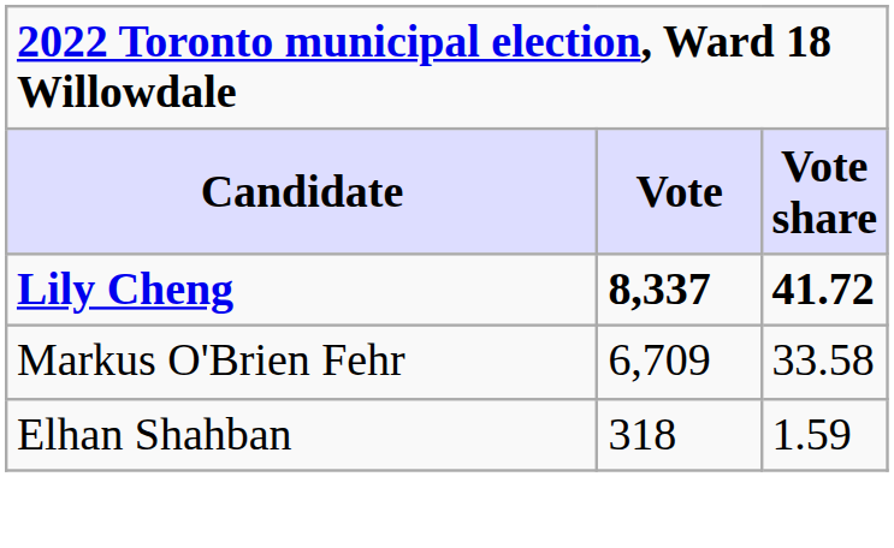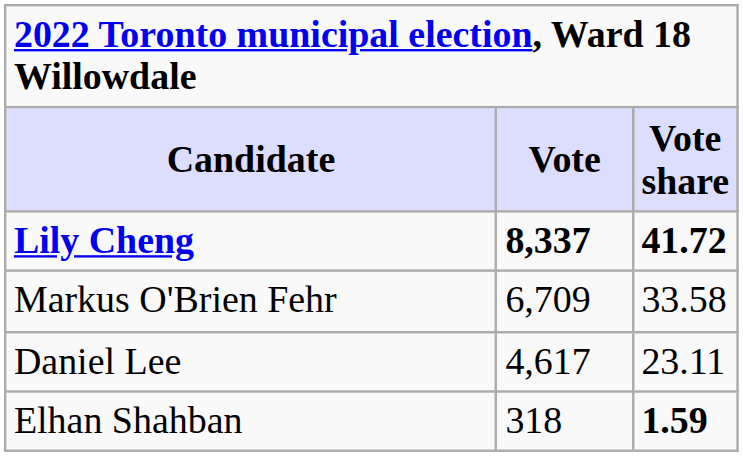+ row: Daniel Lee | 4,617 | 23.11
Elhan Shahban | Vote share: normal -> bold
